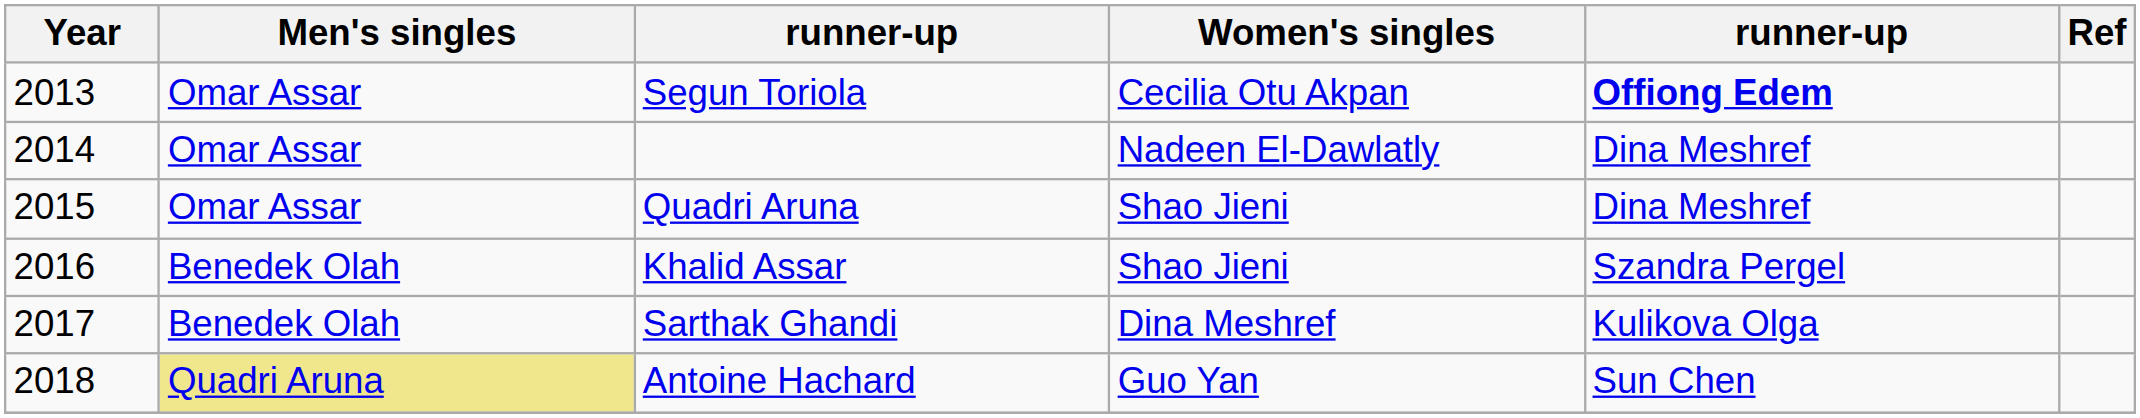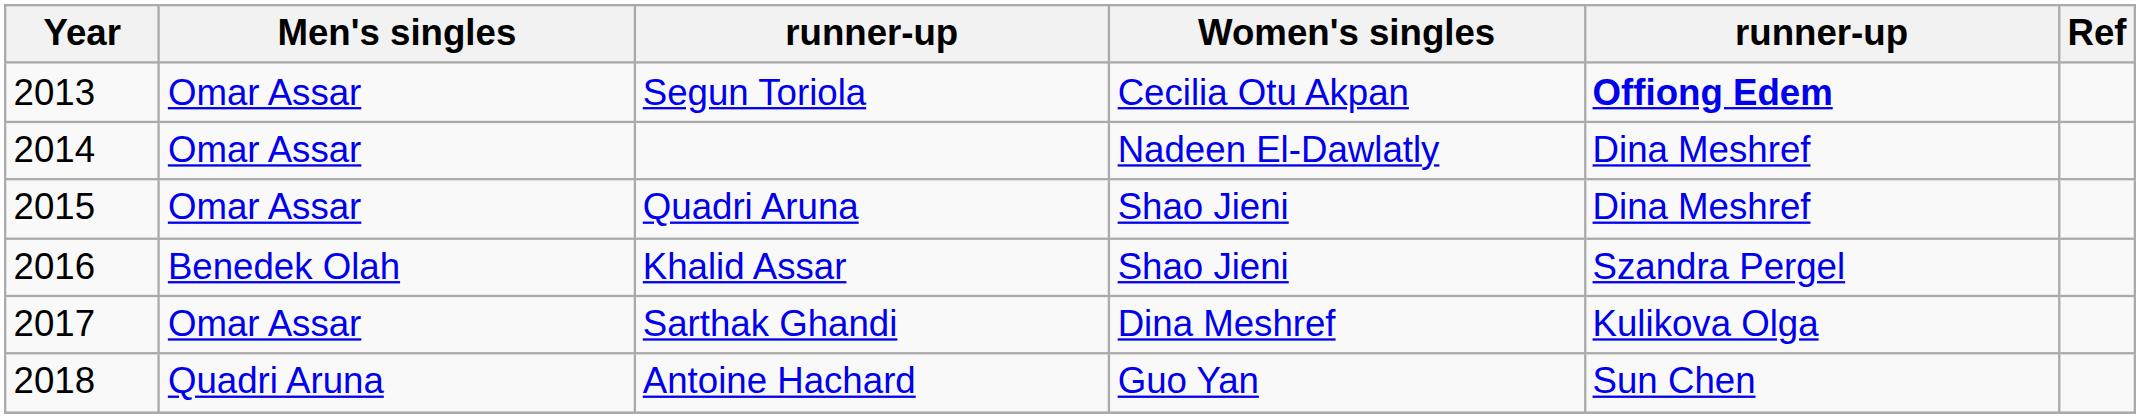Sarthak Ghandi | Men's singles: Benedek Olah -> Omar Assar
Antoine Hachard | Men's singles: khaki background -> no background
